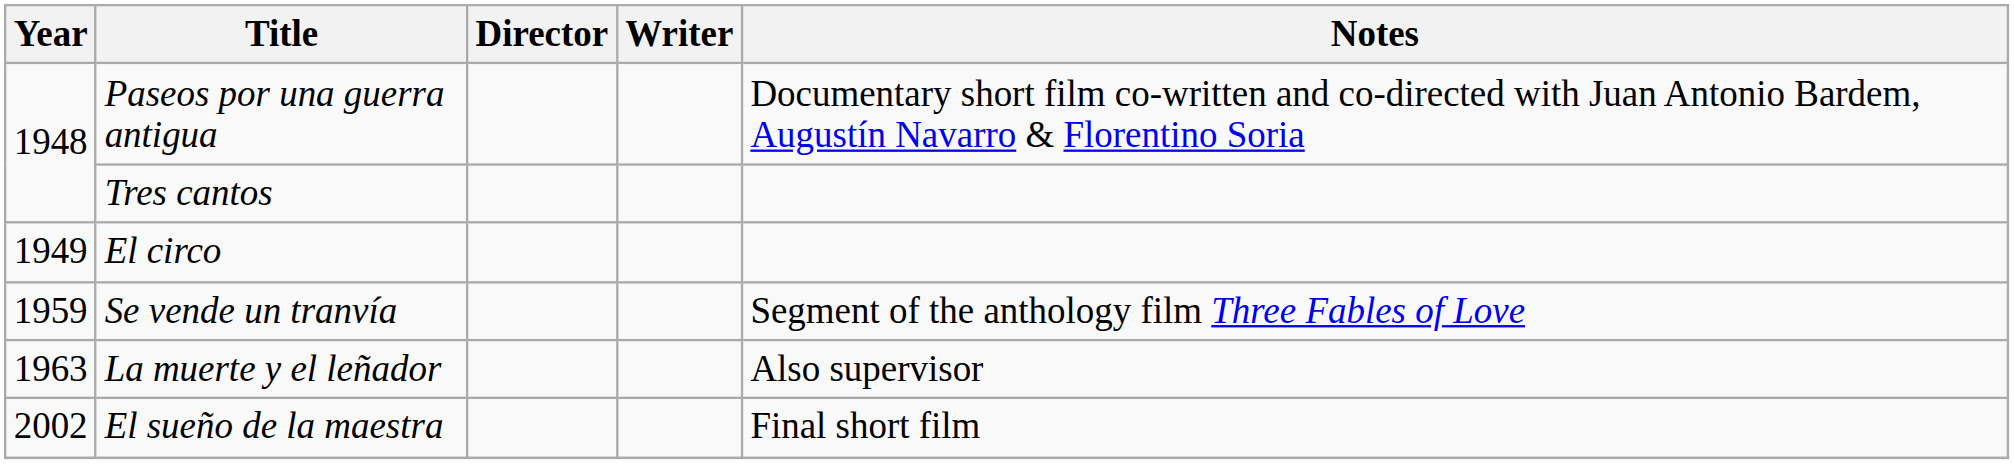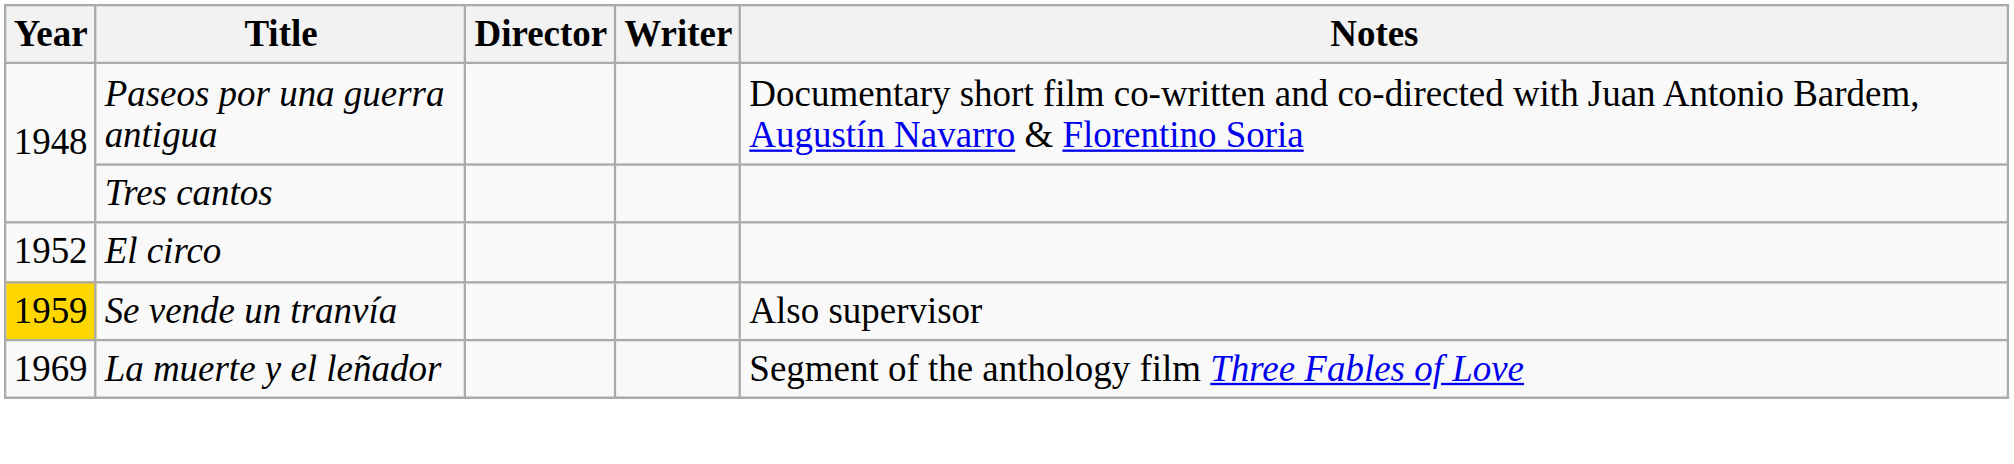El circo | Year: 1949 -> 1952
Se vende un tranvía | Year: no background -> gold background
Se vende un tranvía | Notes: Segment of the anthology film Three Fables of Love -> Also supervisor
La muerte y el leñador | Year: 1963 -> 1969
La muerte y el leñador | Notes: Also supervisor -> Segment of the anthology film Three Fables of Love
- row: 2002 | El sueño de la maestra | Final short film
